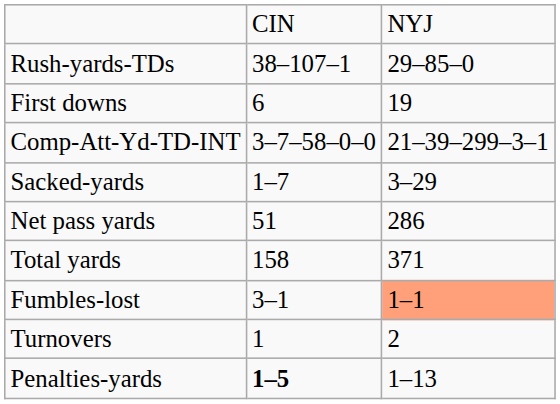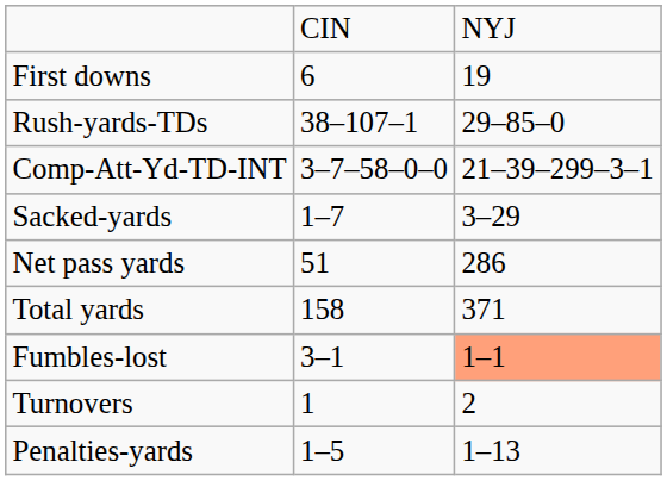rows swapped: First downs <-> Rush-yards-TDs
Penalties-yards | column 2: bold -> normal
